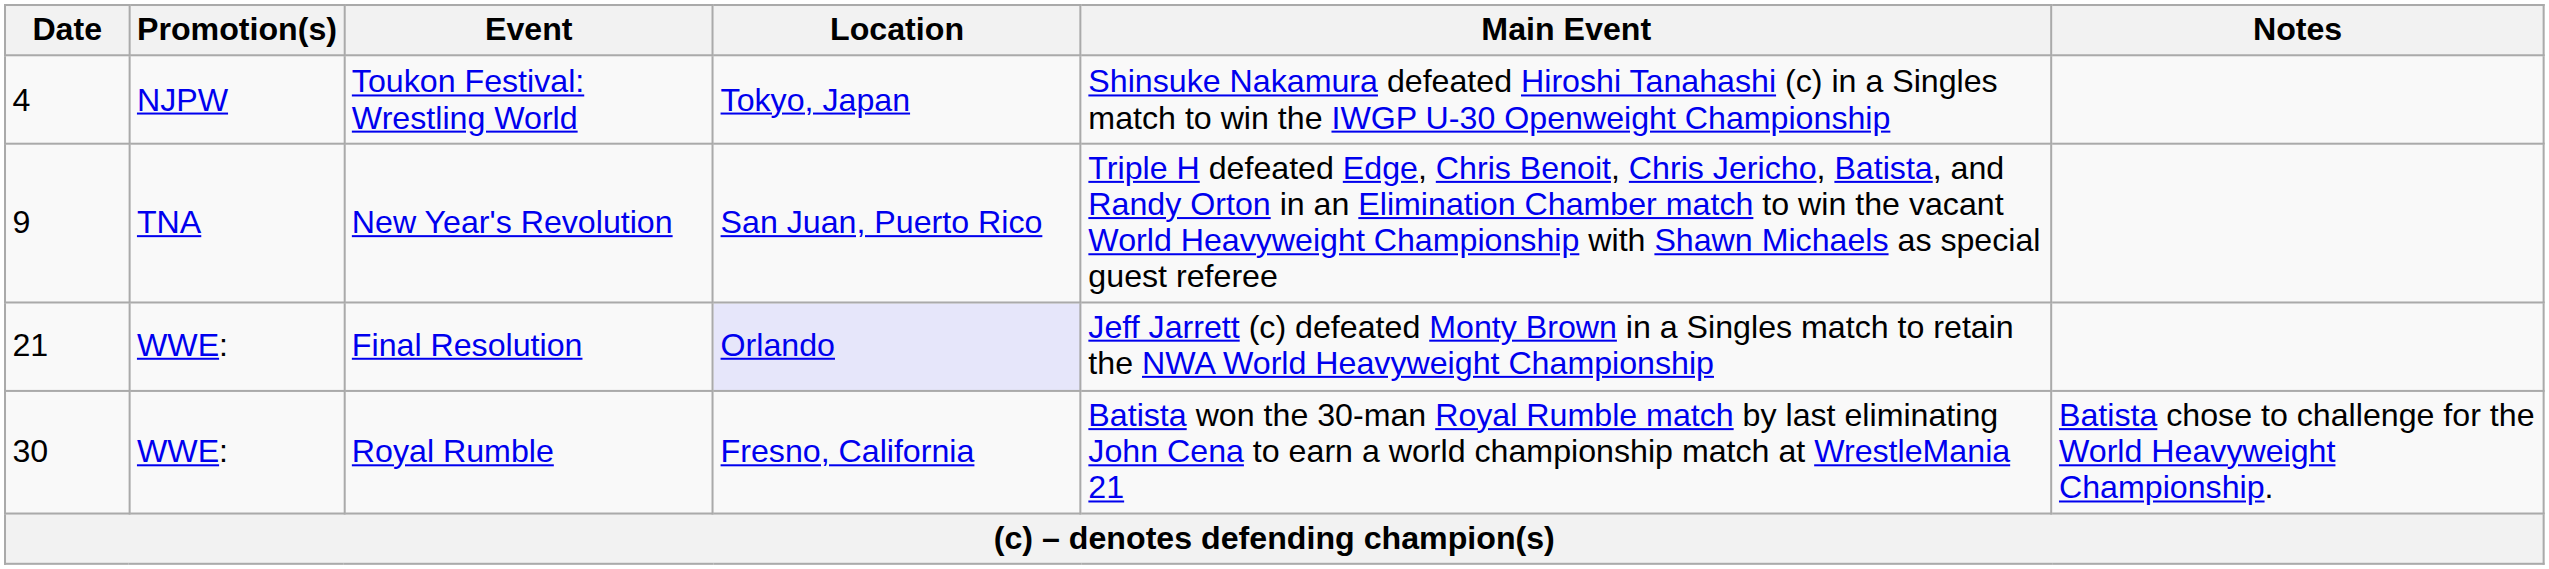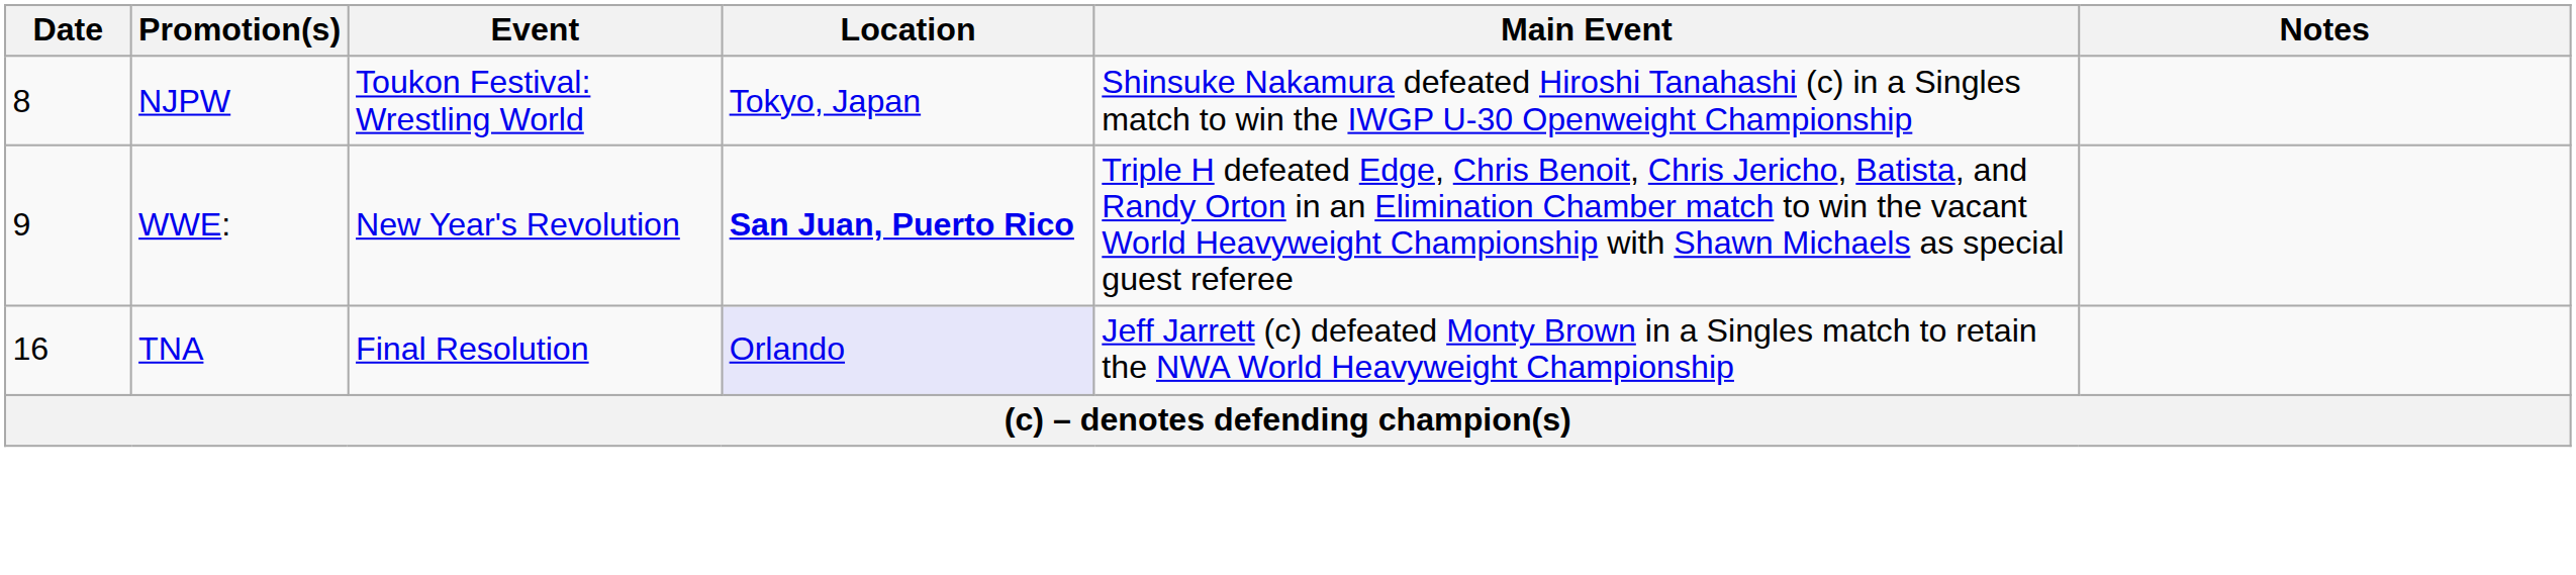Toukon Festival: Wrestling World | Date: 4 -> 8
New Year's Revolution | Promotion(s): TNA -> WWE:
New Year's Revolution | Location: normal -> bold
Final Resolution | Date: 21 -> 16
Final Resolution | Promotion(s): WWE: -> TNA
- row: 30 | WWE: | Royal Rumble | Fresno, California | Batista won the 30-man Royal Rumble match by last eliminating John Cena to earn a world championship match at WrestleMania 21 | Batista chose to challenge for the World Heavyweight Championship.
